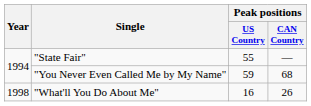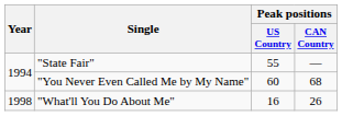"You Never Even Called Me by My Name" | Peak positions / US Country: 59 -> 60
